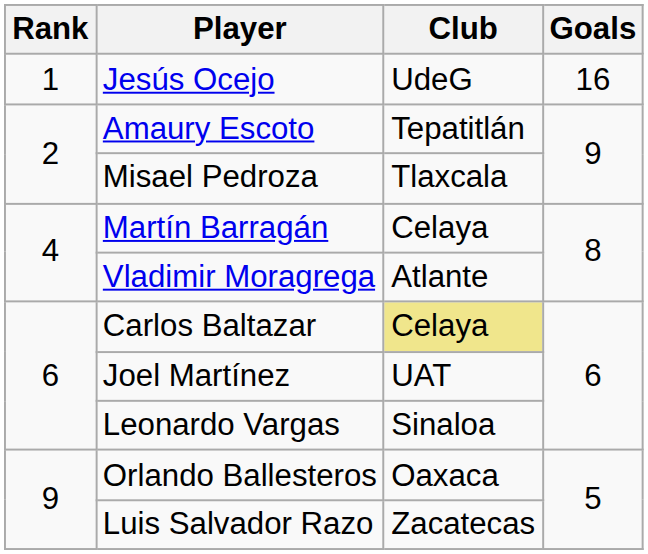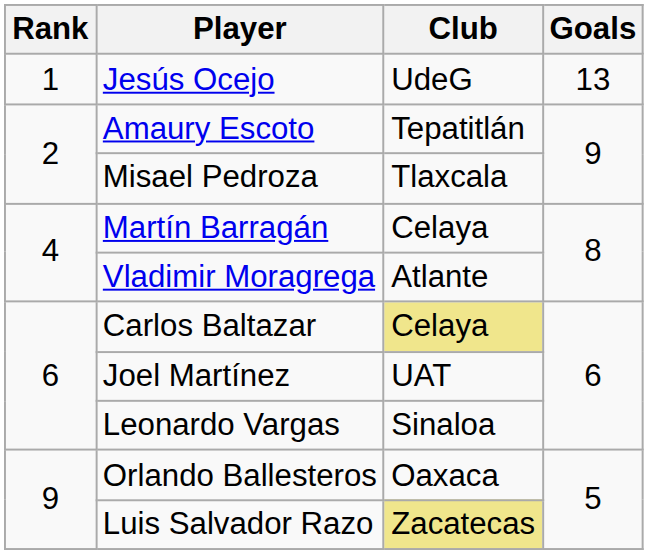Jesús Ocejo | Goals: 16 -> 13
Luis Salvador Razo | Club: no background -> khaki background
